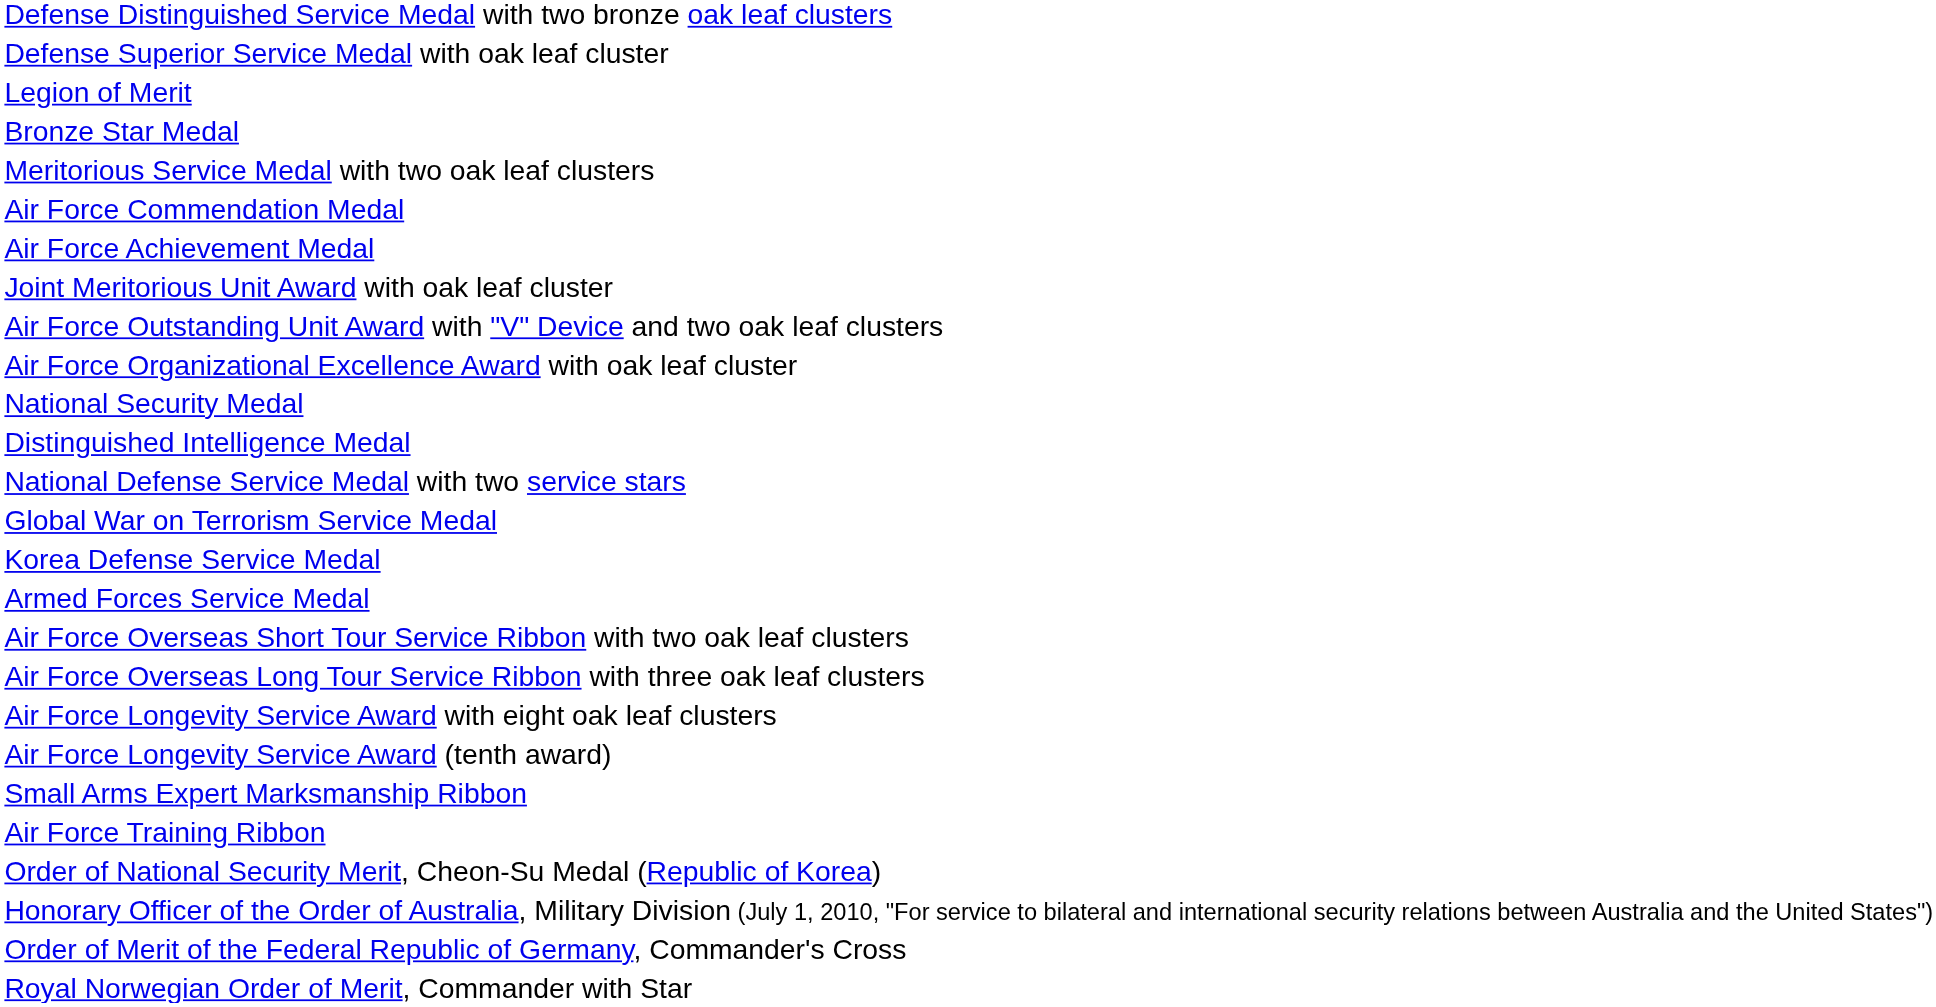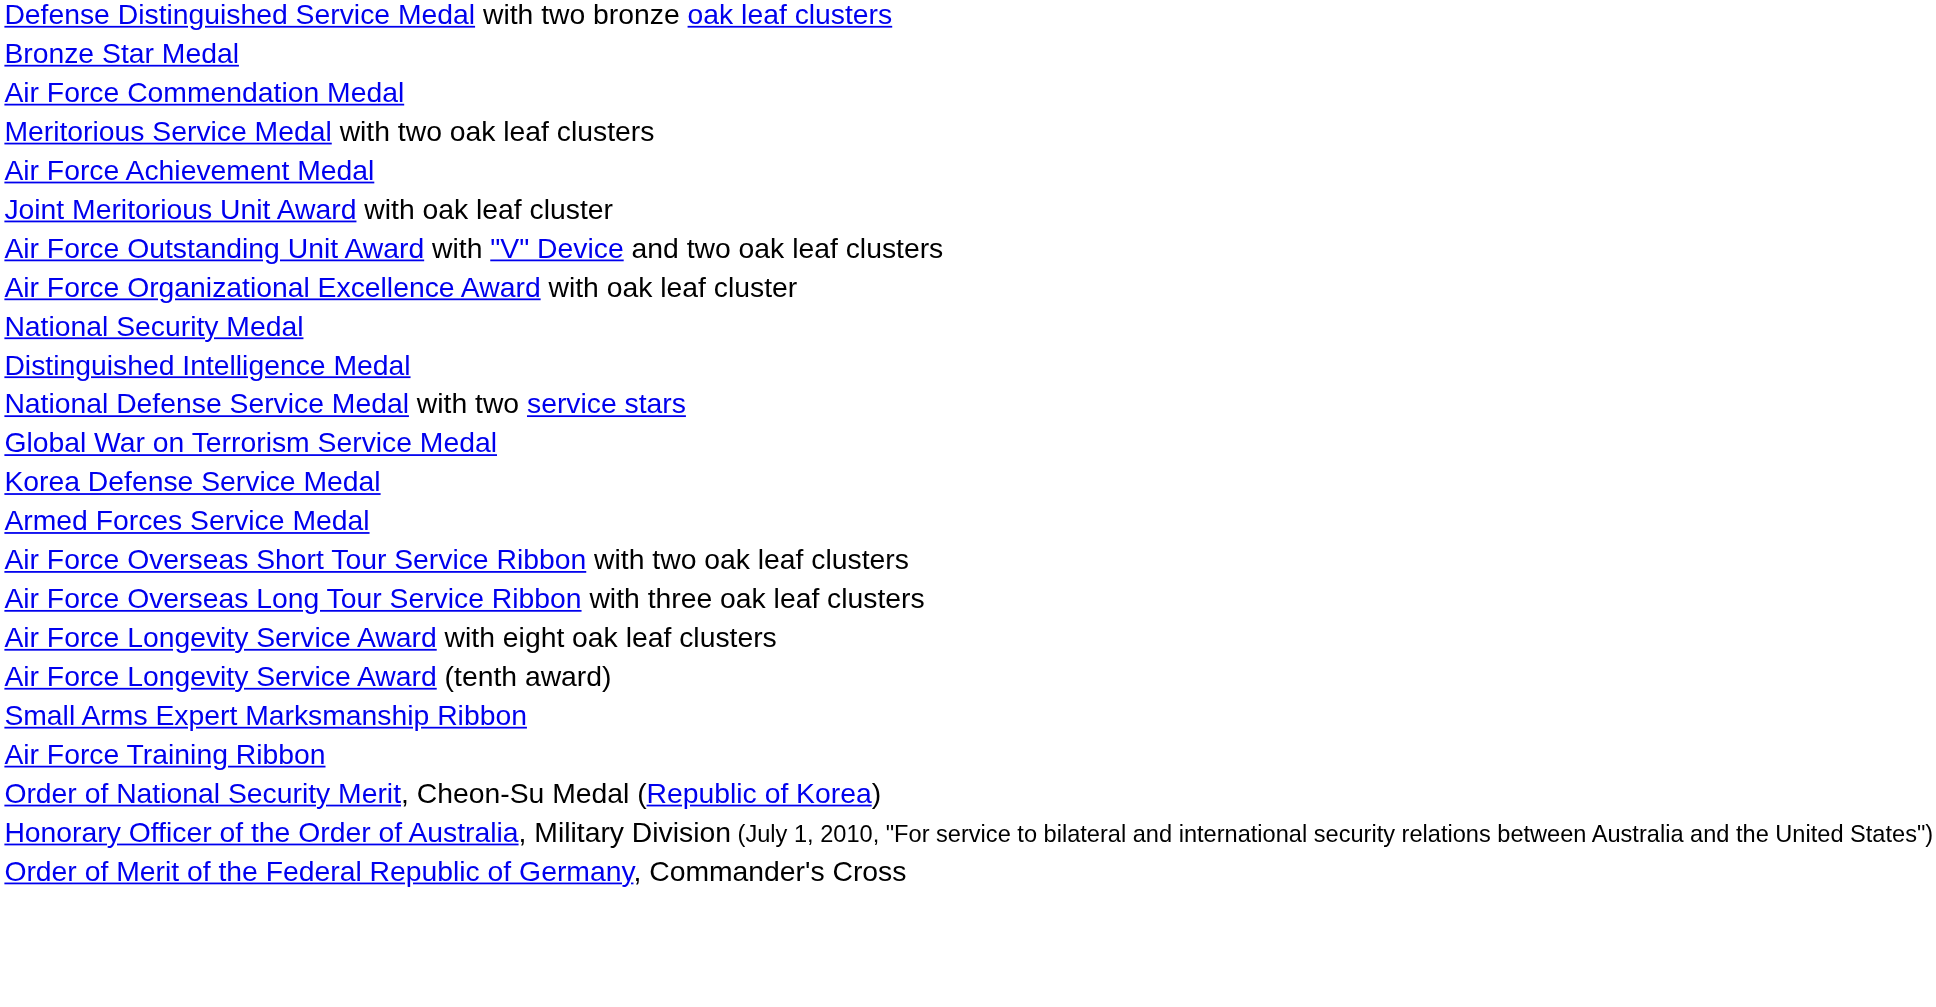- row: Defense Superior Service Medal with oak leaf cluster
- row: Legion of Merit
rows swapped: Meritorious Service Medal with two oak leaf clusters <-> Air Force Commendation Medal
- row: Royal Norwegian Order of Merit, Commander with Star
